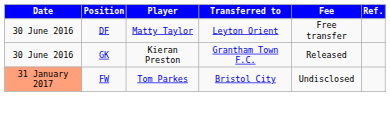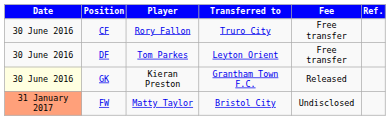+ row: 30 June 2016 | CF | Rory Fallon | Truro City | Free transfer
DF | Player: Matty Taylor -> Tom Parkes
GK | Date: no background -> lightyellow background
FW | Player: Tom Parkes -> Matty Taylor
